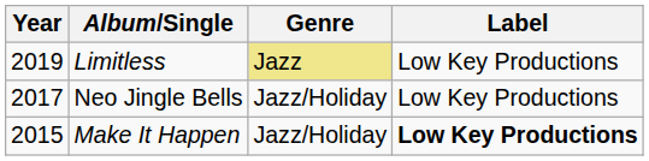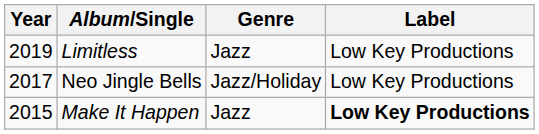Limitless | Genre: khaki background -> no background
Make It Happen | Genre: Jazz/Holiday -> Jazz
